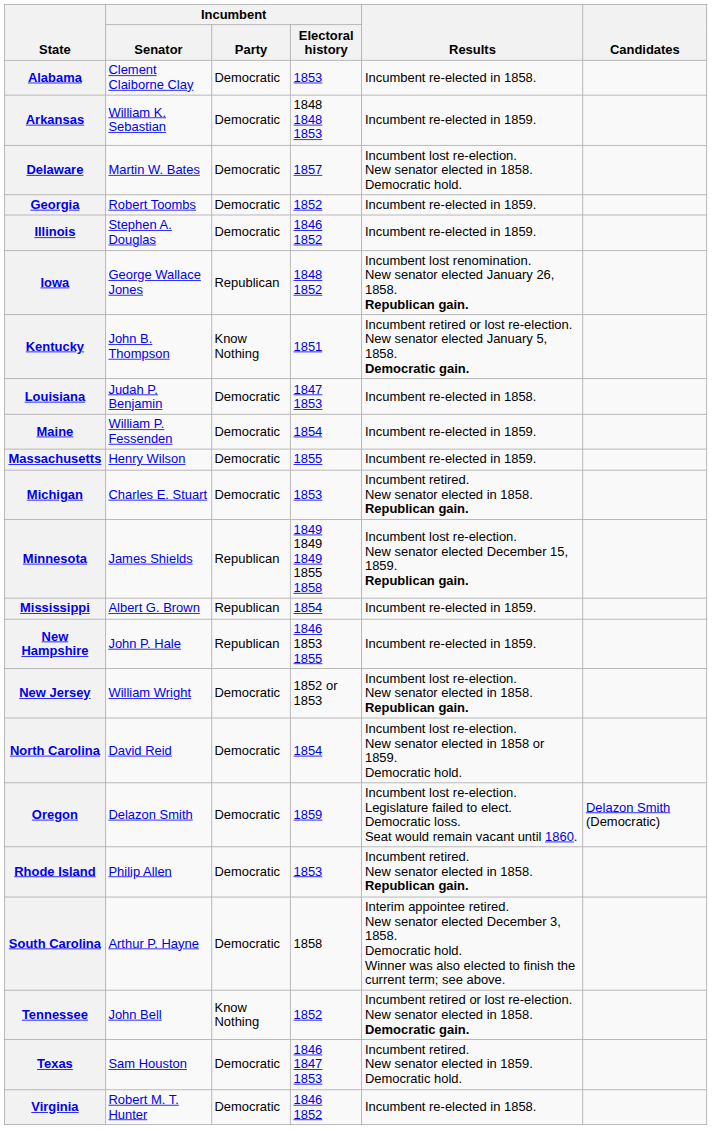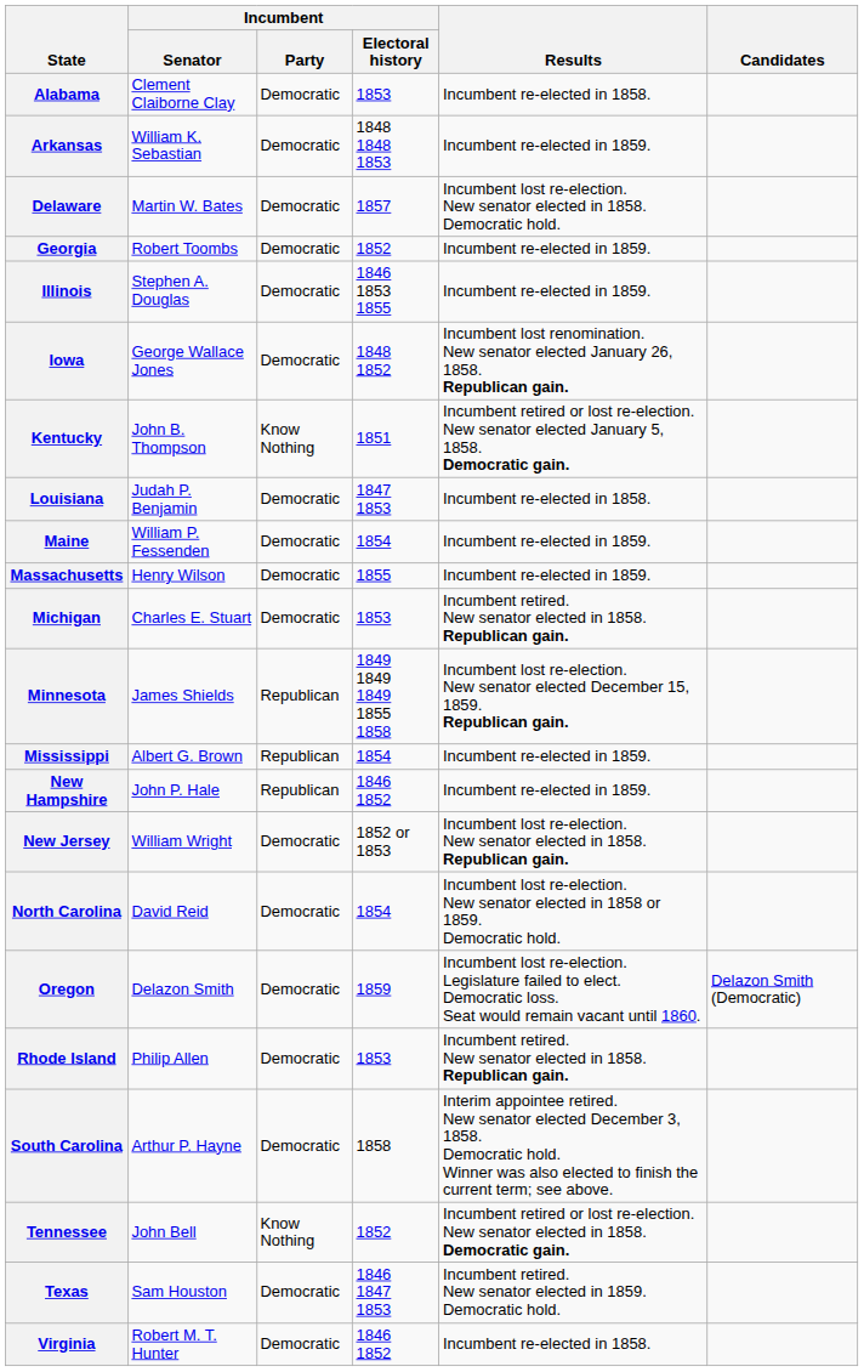Illinois | Incumbent / Electoral history: 1846 1852 -> 1846 1853 1855
Iowa | Incumbent / Party: Republican -> Democratic
New Hampshire | Incumbent / Electoral history: 1846 1853 1855 -> 1846 1852
